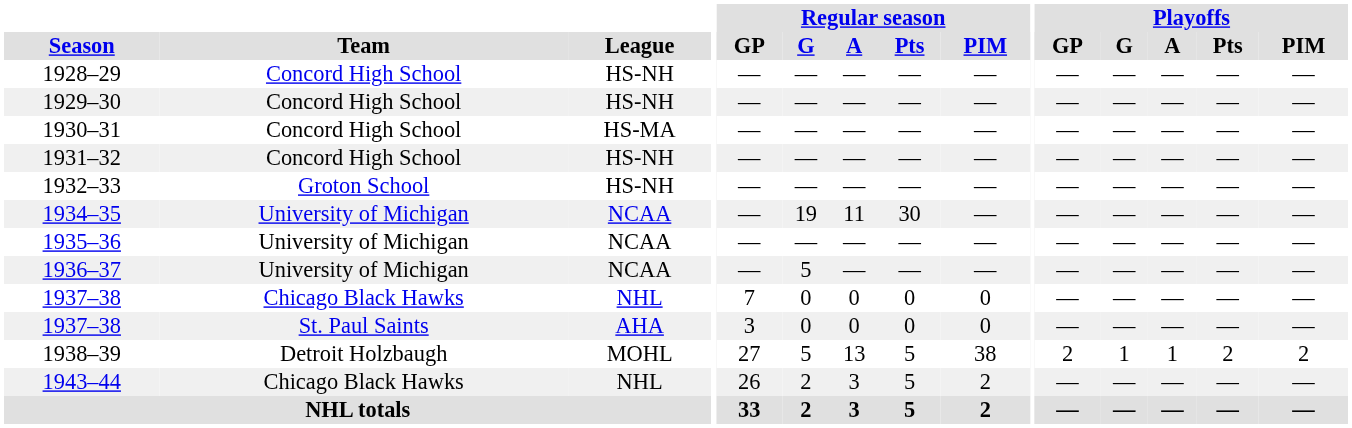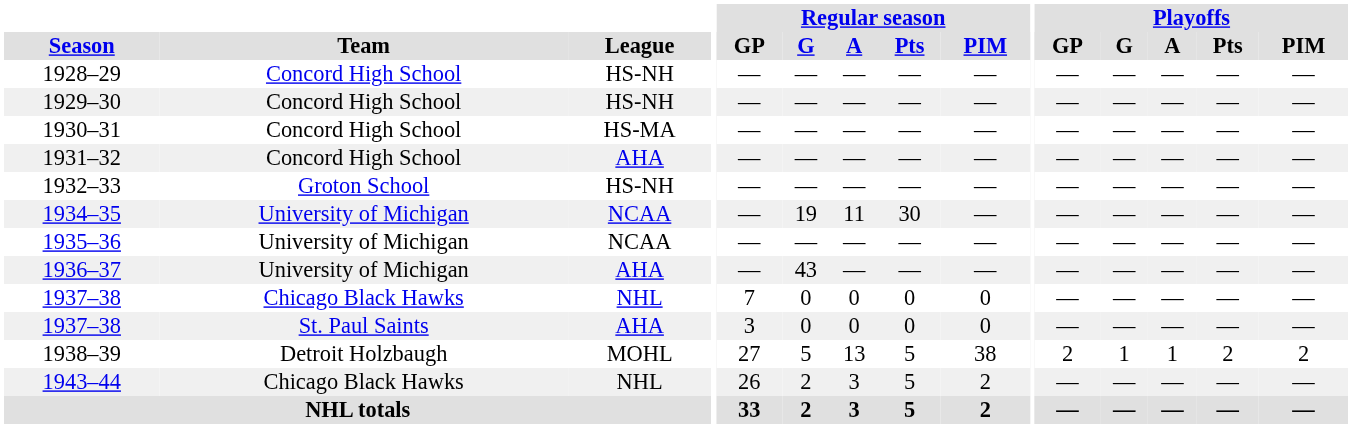1931–32 | League: HS-NH -> AHA
1936–37 | League: NCAA -> AHA
1936–37 | Regular season / G: 5 -> 43
